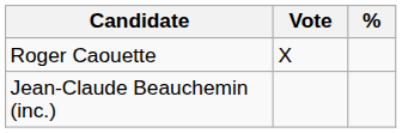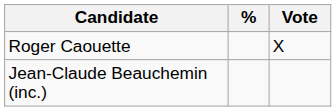columns swapped: Vote <-> %
